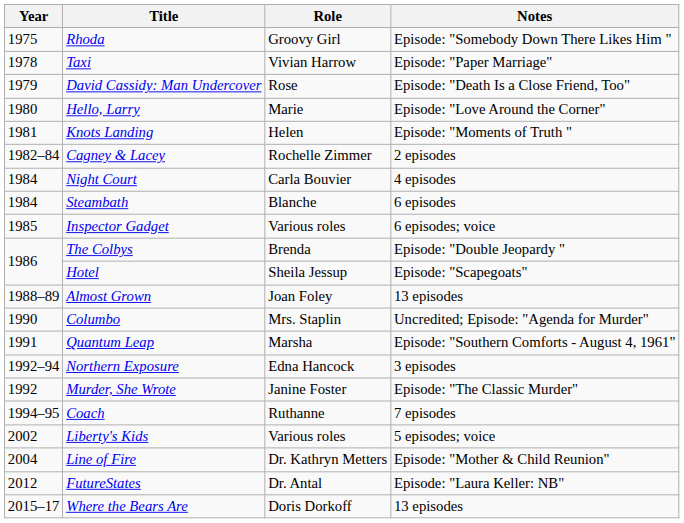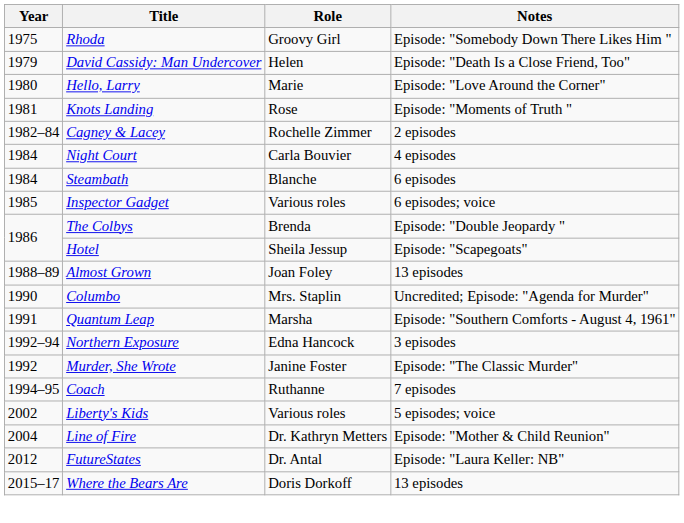- row: 1978 | Taxi | Vivian Harrow | Episode: "Paper Marriage"
David Cassidy: Man Undercover | Role: Rose -> Helen
Knots Landing | Role: Helen -> Rose
